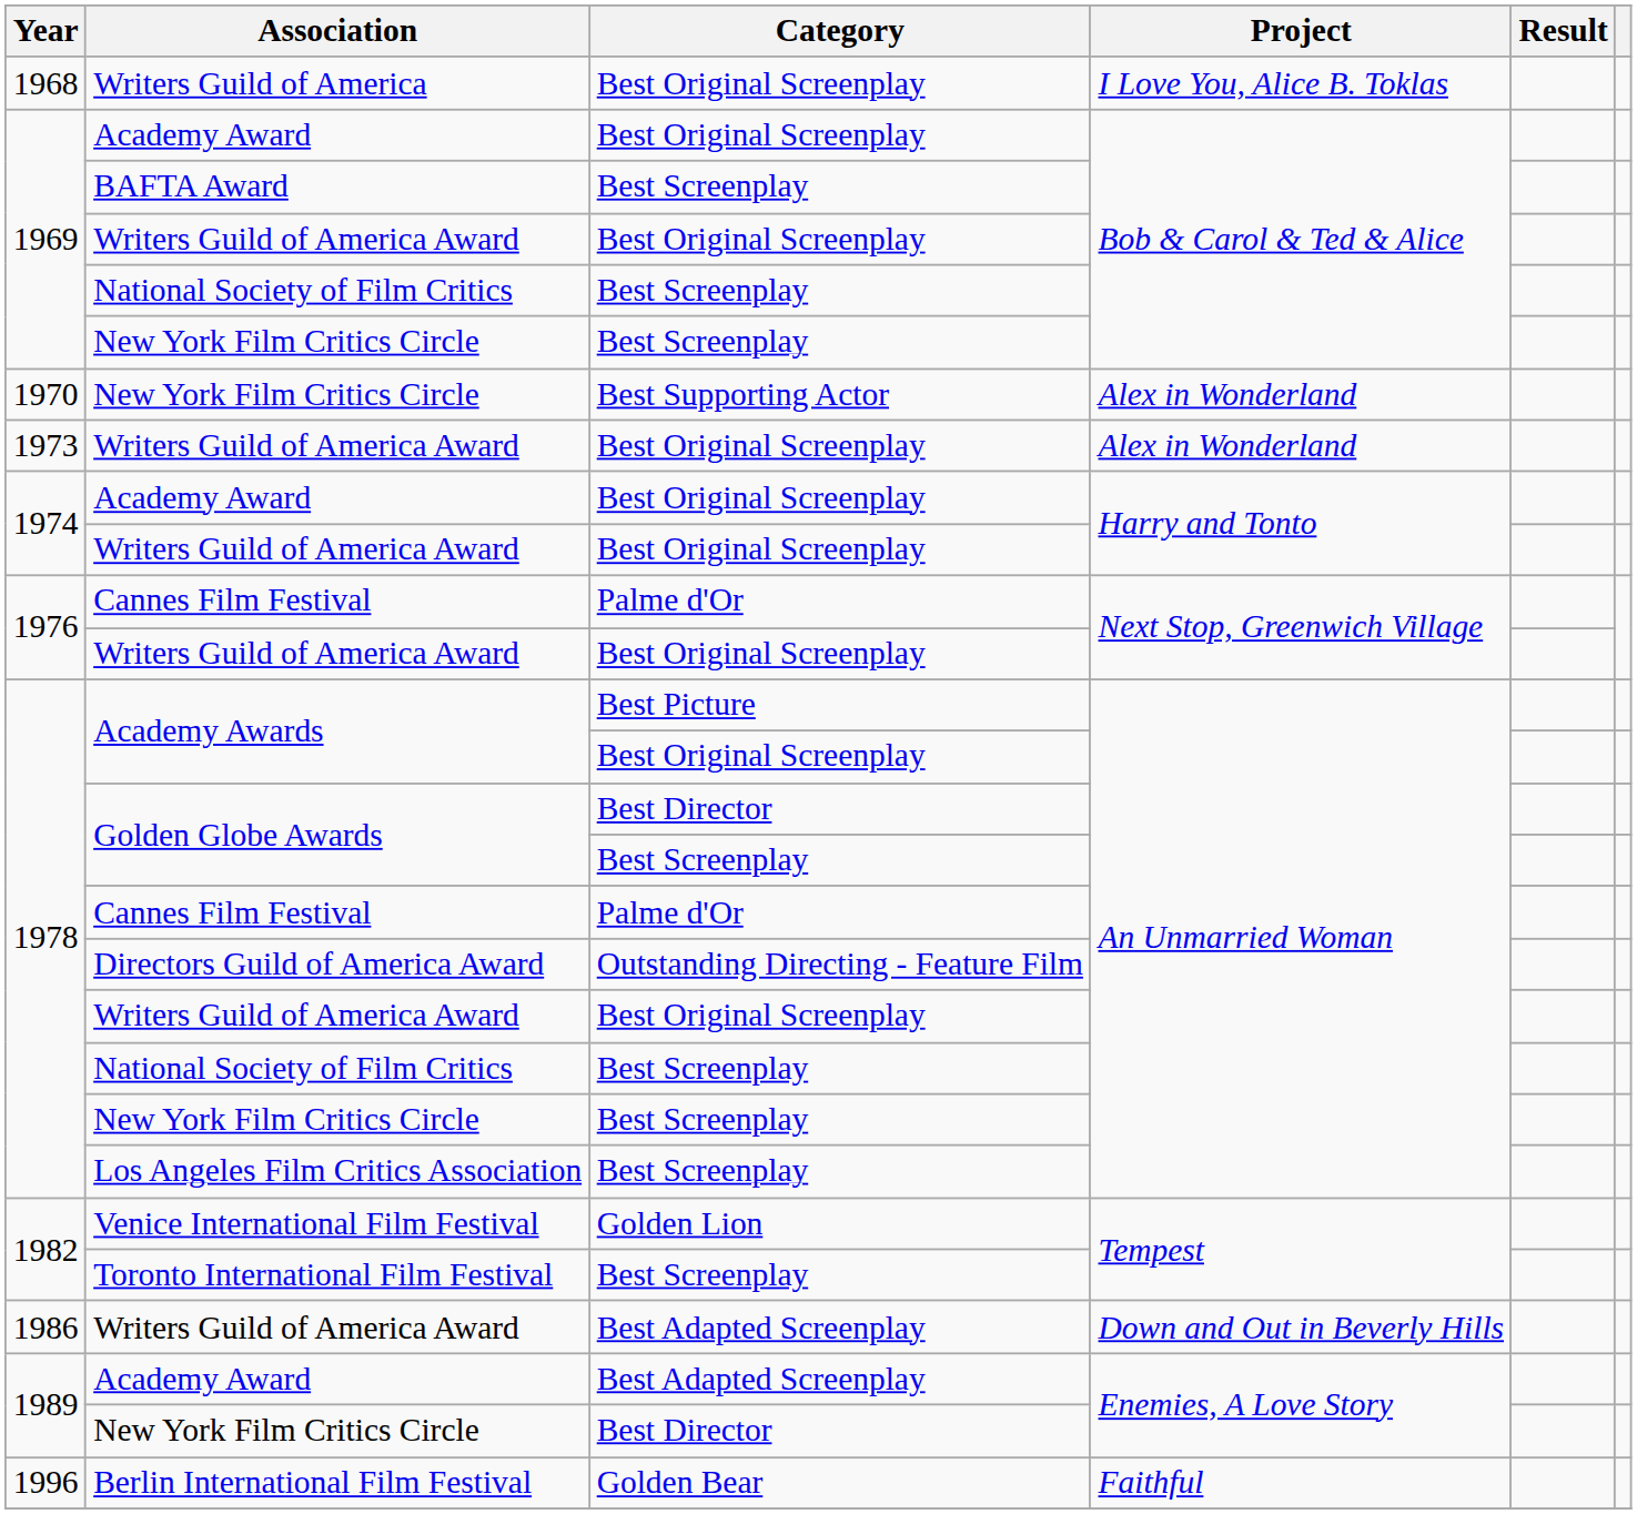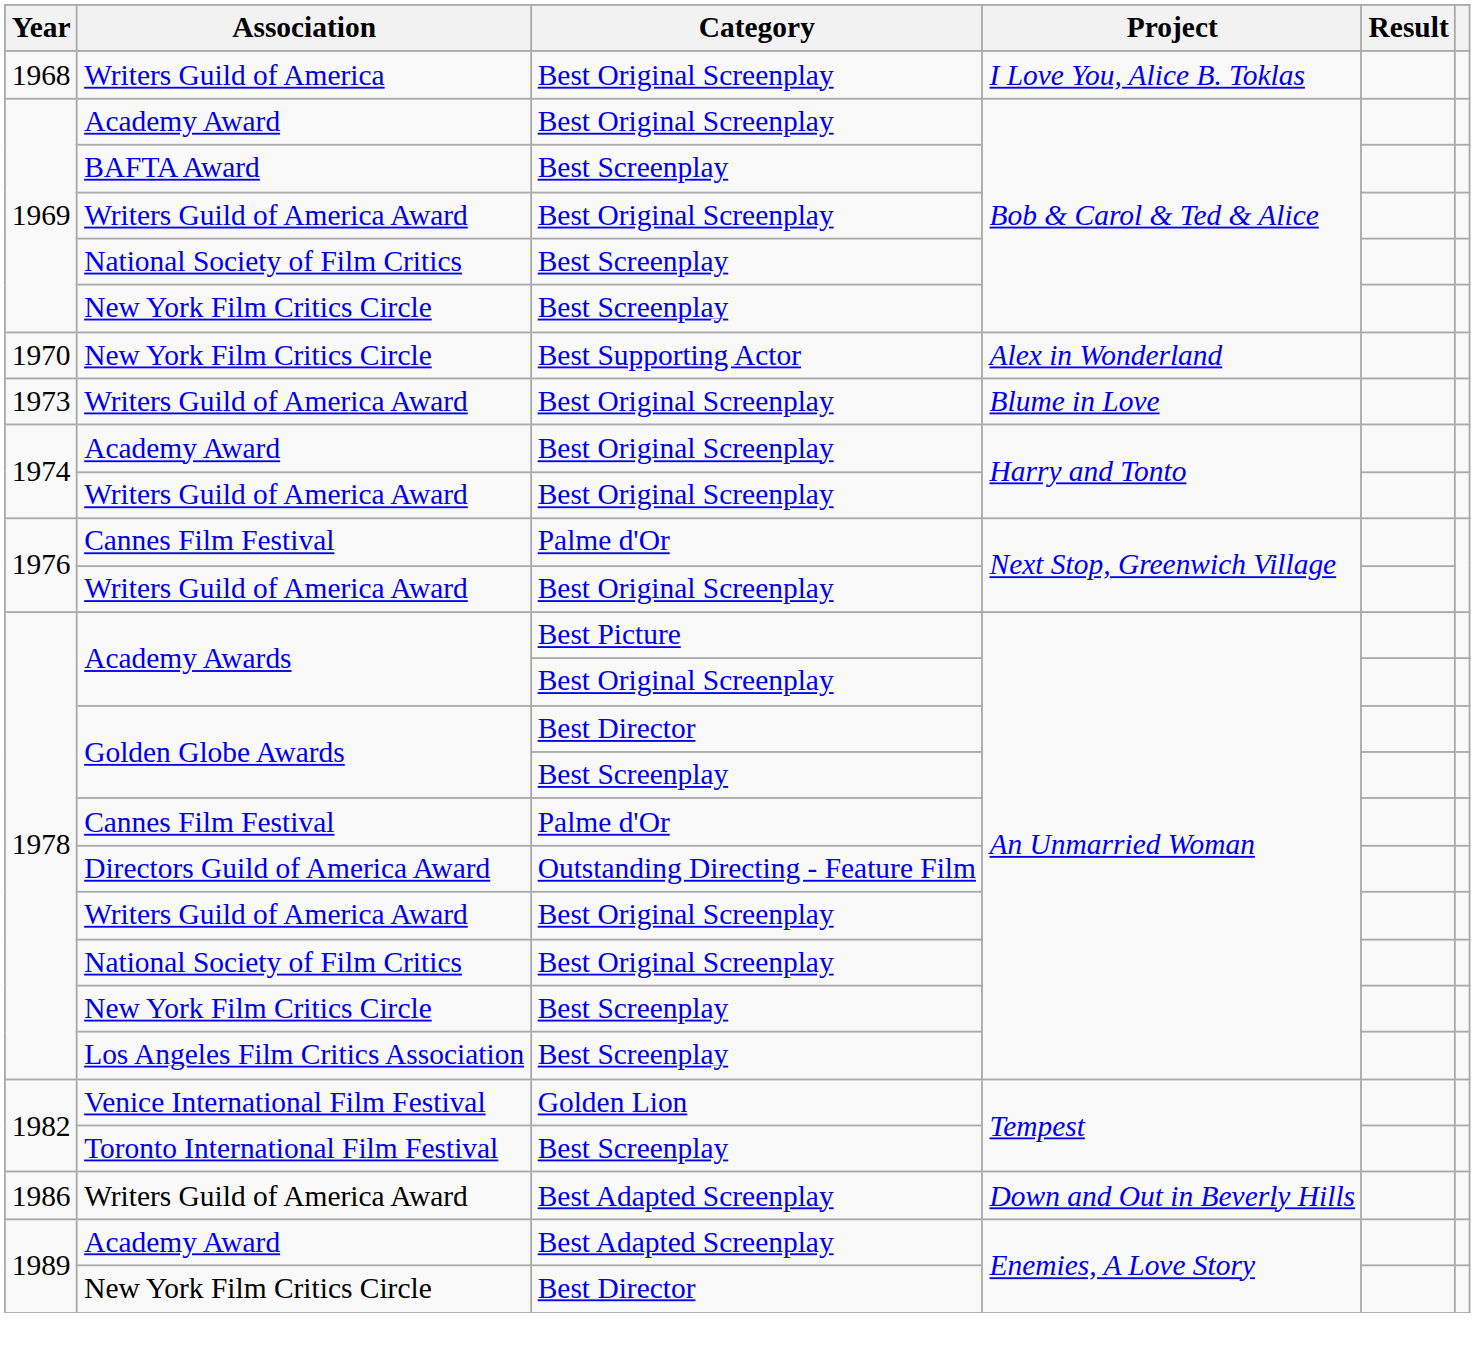1973 / Writers Guild of America Award | Project: Alex in Wonderland -> Blume in Love
1978 / National Society of Film Critics | Category: Best Screenplay -> Best Original Screenplay
- row: 1996 | Berlin International Film Festival | Golden Bear | Faithful
